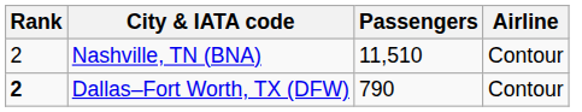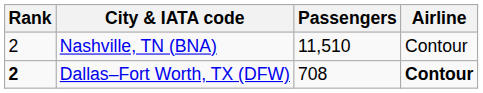Dallas–Fort Worth, TX (DFW) | Passengers: 790 -> 708
Dallas–Fort Worth, TX (DFW) | Airline: normal -> bold
